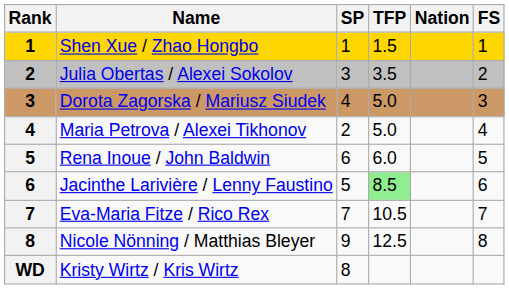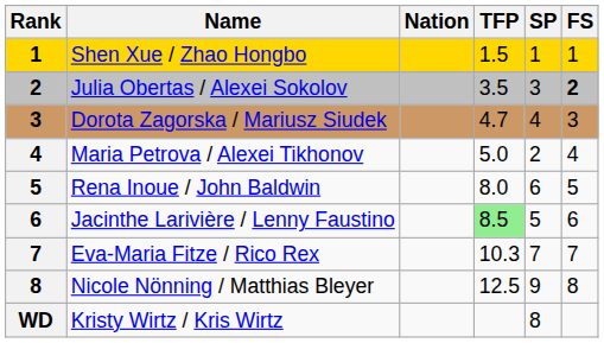columns swapped: Nation <-> SP
Julia Obertas / Alexei Sokolov | FS: normal -> bold
Dorota Zagorska / Mariusz Siudek | TFP: 5.0 -> 4.7
Rena Inoue / John Baldwin | TFP: 6.0 -> 8.0
Eva-Maria Fitze / Rico Rex | TFP: 10.5 -> 10.3
